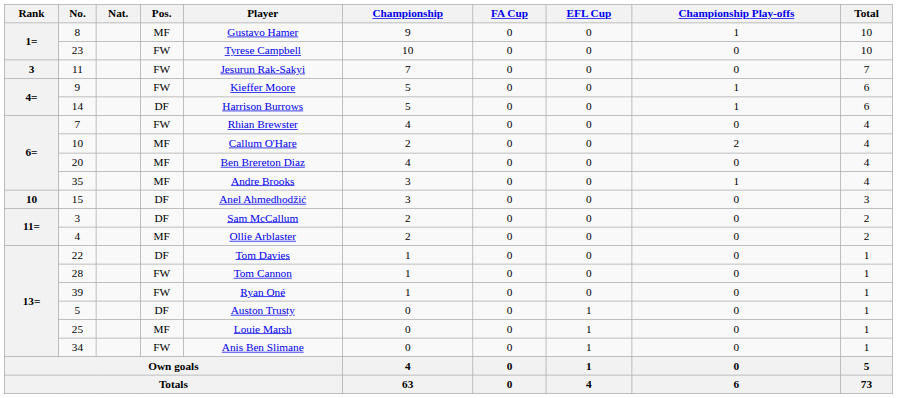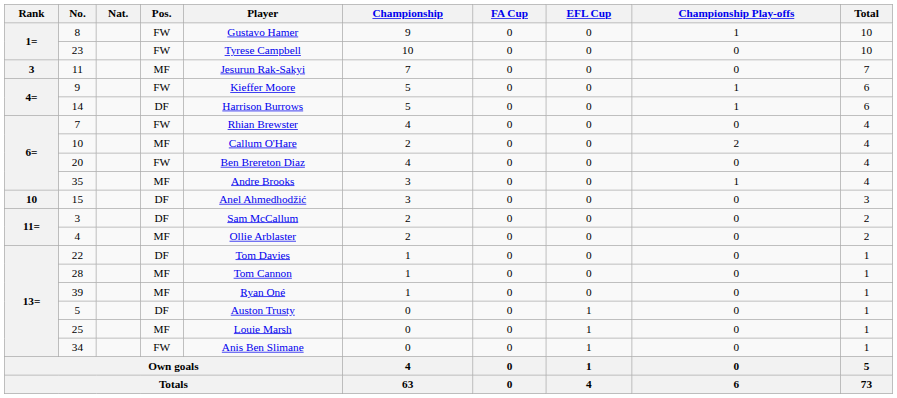8 | Pos.: MF -> FW
11 | Pos.: FW -> MF
20 | Pos.: MF -> FW
28 | Pos.: FW -> MF
39 | Pos.: FW -> MF
